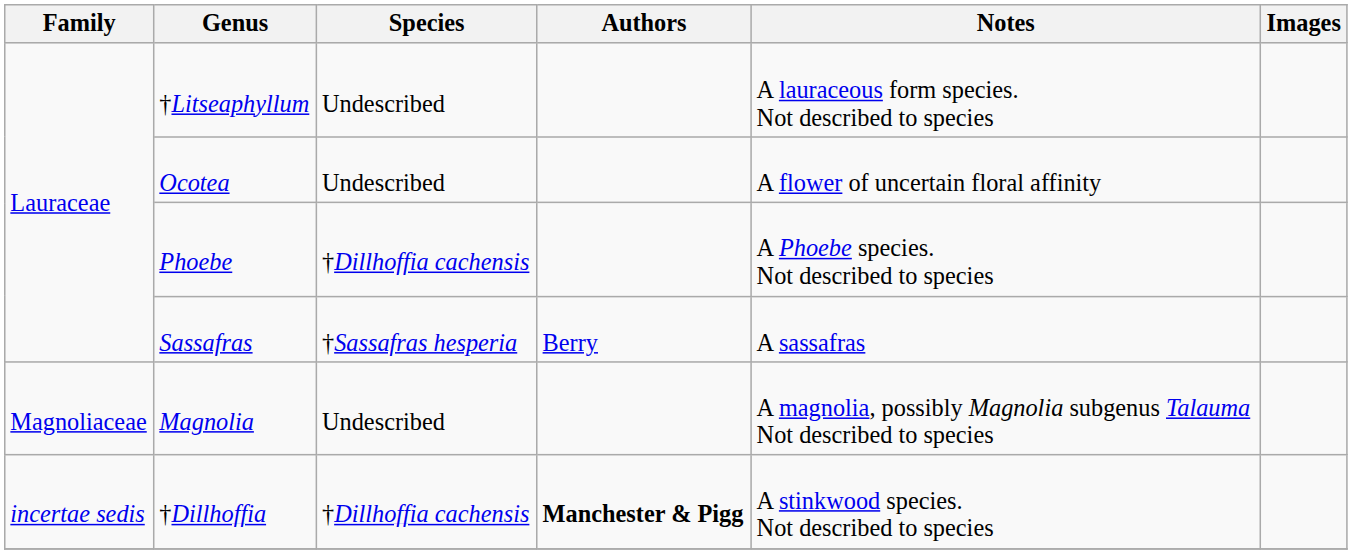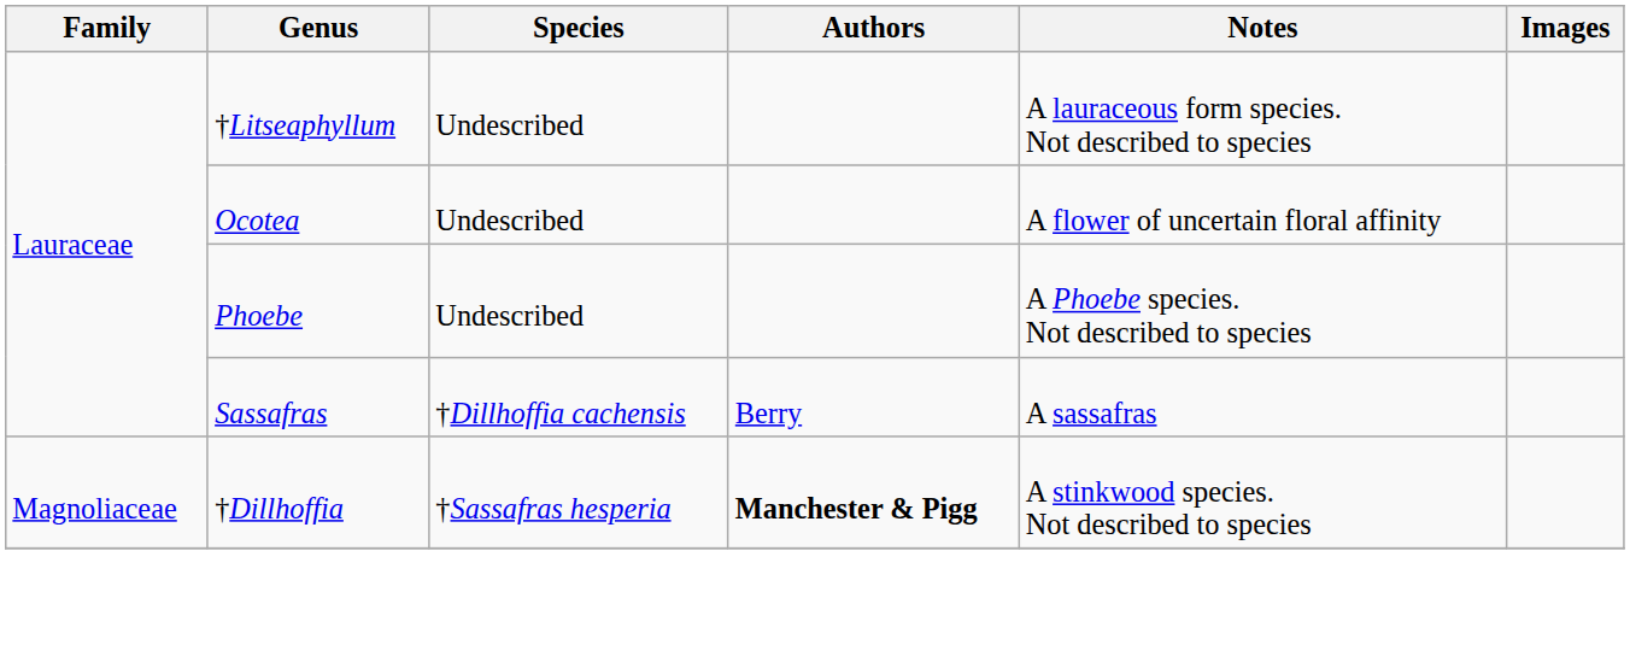Phoebe | Species: †Dillhoffia cachensis -> Undescribed
Sassafras | Species: †Sassafras hesperia -> †Dillhoffia cachensis
- row: Magnoliaceae | Magnolia | Undescribed | A magnolia, possibly Magnolia subgenus Talauma Not described to species
†Dillhoffia | Family: incertae sedis -> Magnoliaceae
†Dillhoffia | Species: †Dillhoffia cachensis -> †Sassafras hesperia
